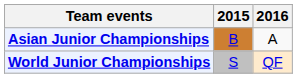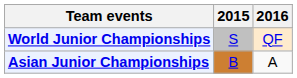rows swapped: Asian Junior Championships <-> World Junior Championships
